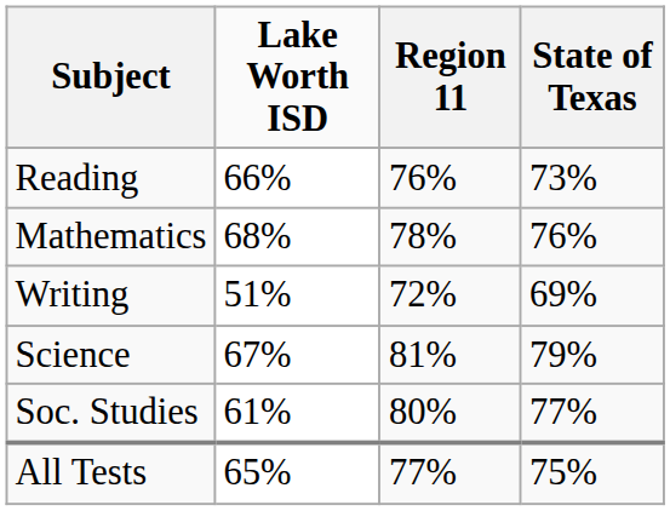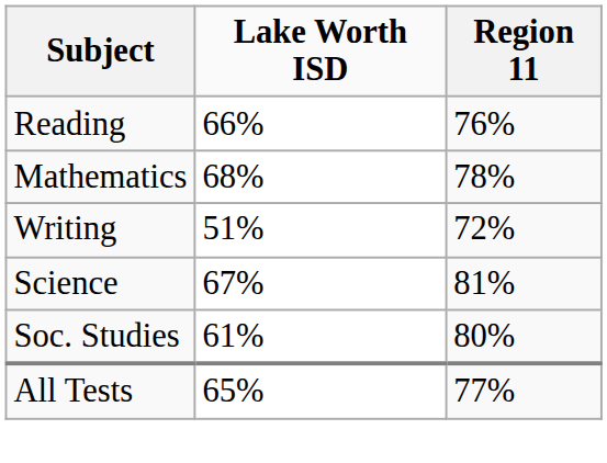- column: State of Texas | 73% | 76% | 69% | 79% | 77% | 75%
